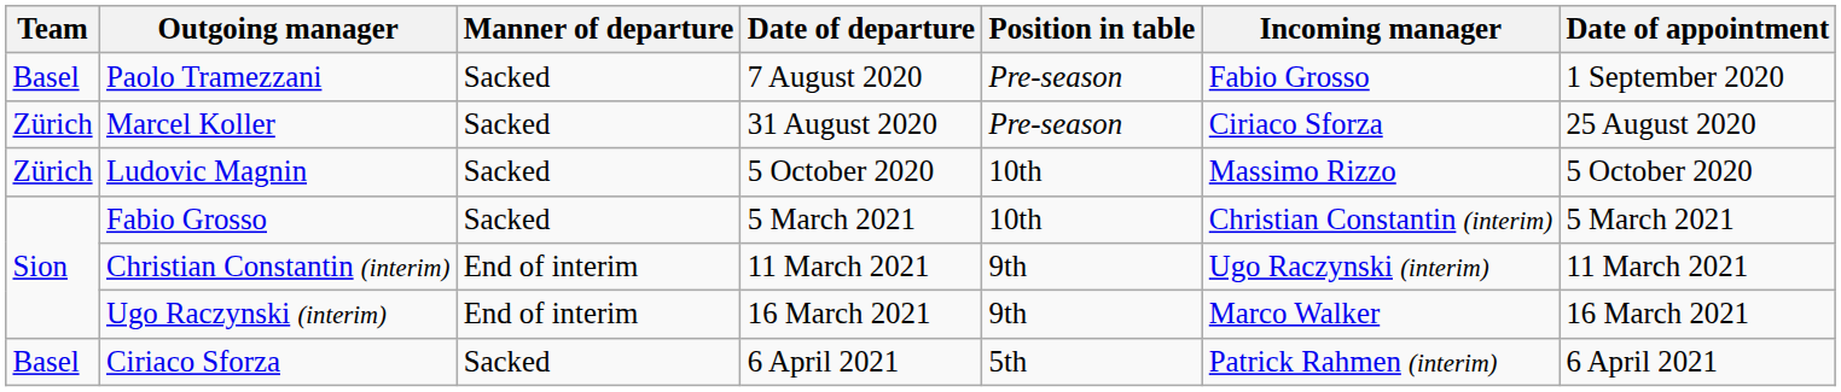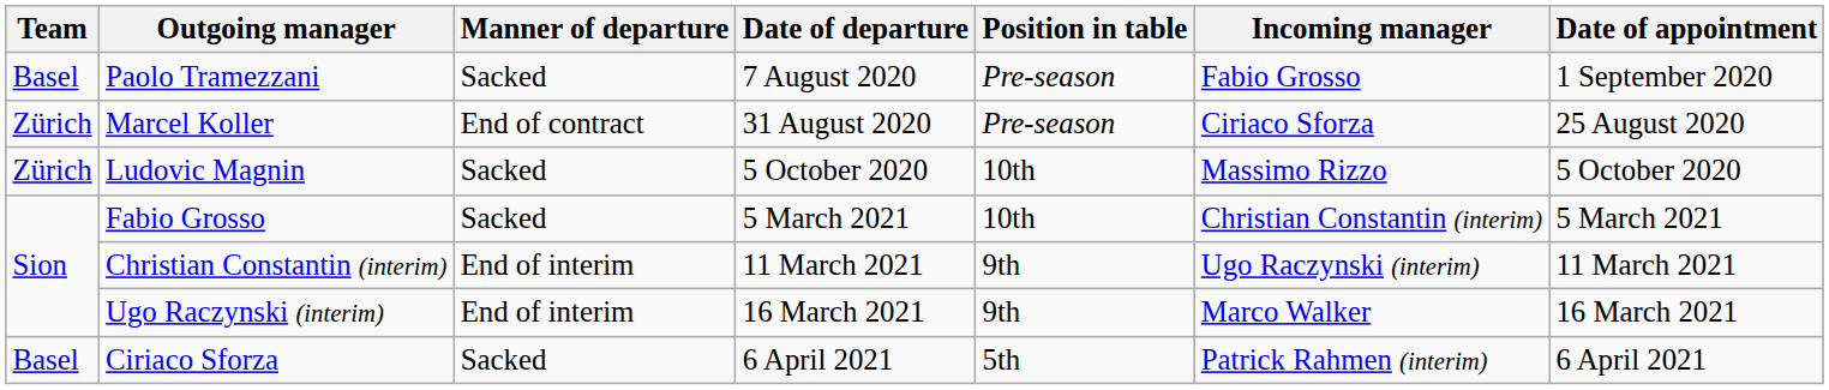Marcel Koller | Manner of departure: Sacked -> End of contract
